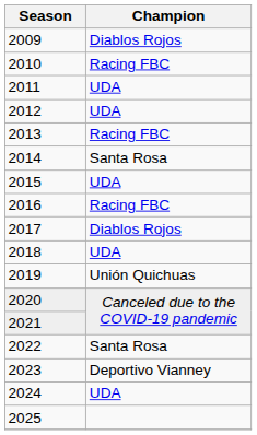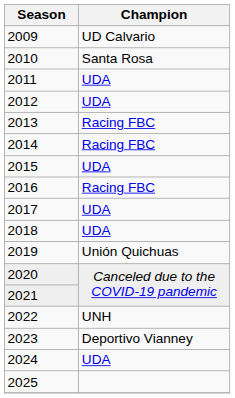2009 | Champion: Diablos Rojos -> UD Calvario
2010 | Champion: Racing FBC -> Santa Rosa
2014 | Champion: Santa Rosa -> Racing FBC
2017 | Champion: Diablos Rojos -> UDA
2022 | Champion: Santa Rosa -> UNH
